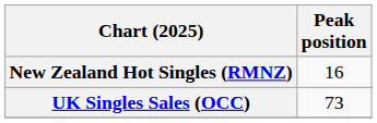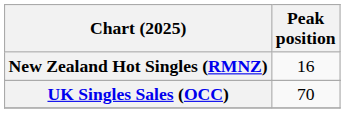UK Singles Sales (OCC) | Peak position: 73 -> 70
